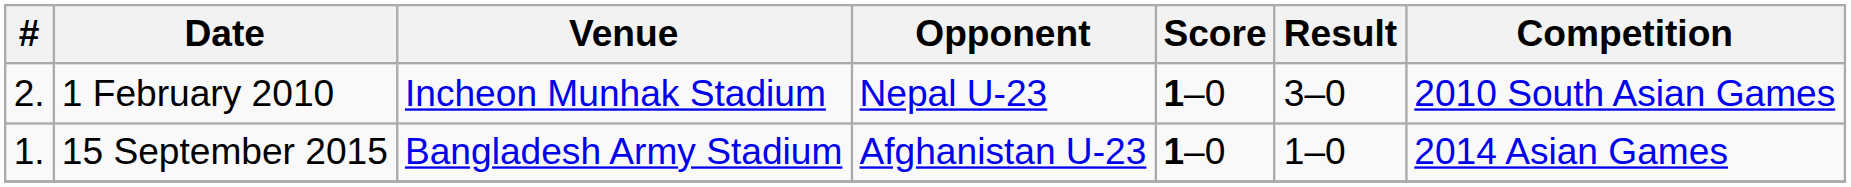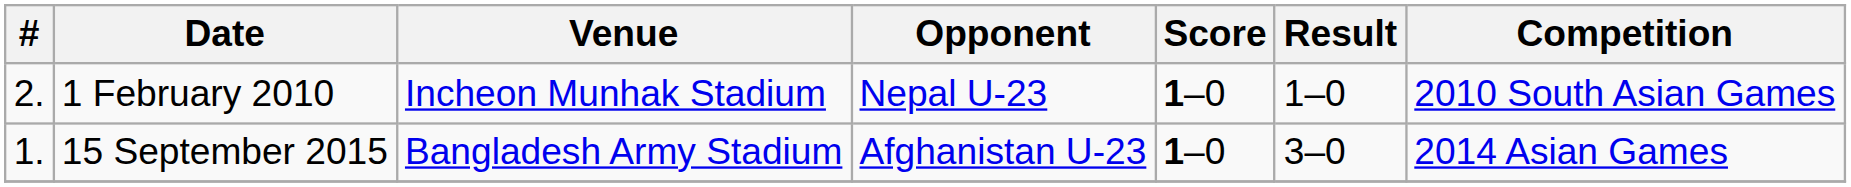1 February 2010 | Result: 3–0 -> 1–0
15 September 2015 | Result: 1–0 -> 3–0
